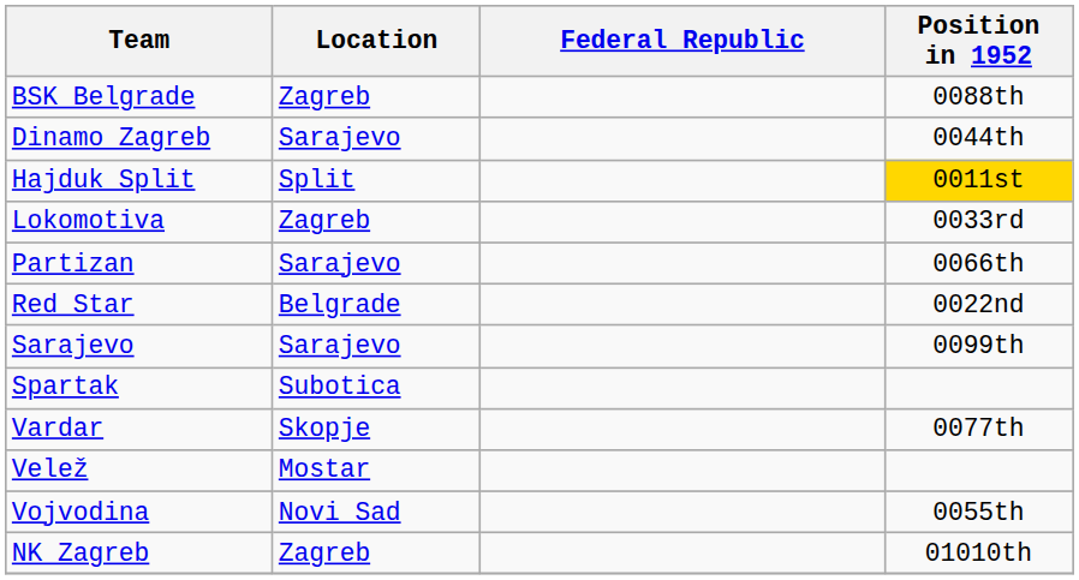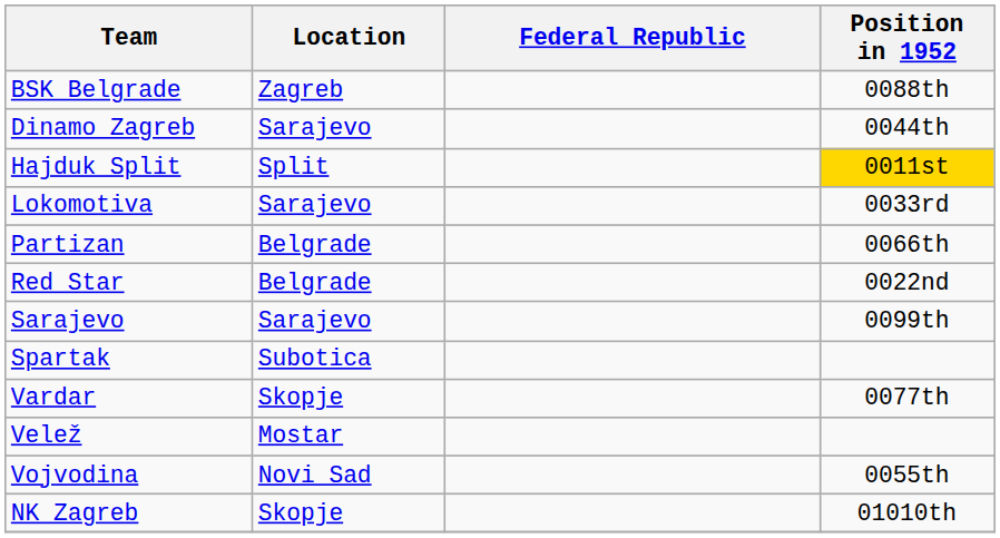Lokomotiva | Location: Zagreb -> Sarajevo
Partizan | Location: Sarajevo -> Belgrade
NK Zagreb | Location: Zagreb -> Skopje
